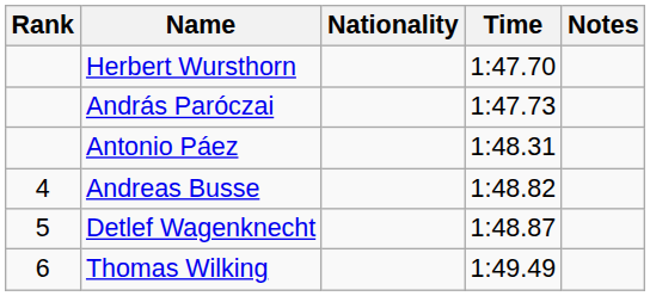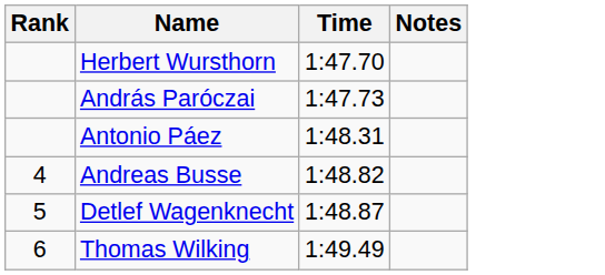- column: Nationality
